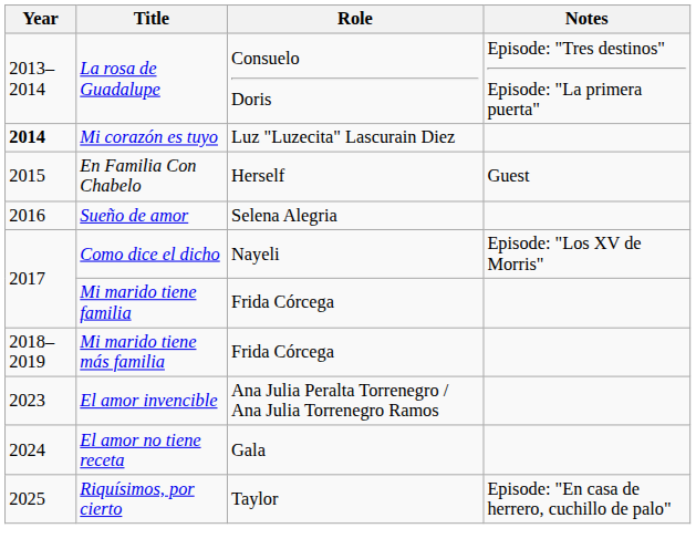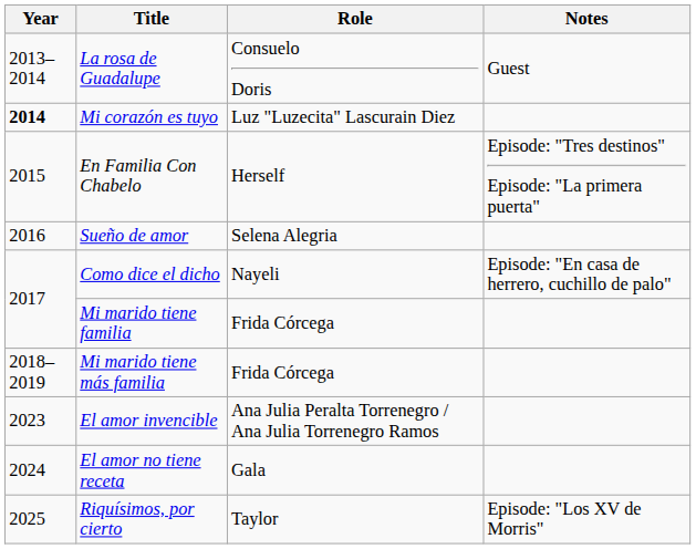La rosa de Guadalupe | Notes: Episode: "Tres destinos" Episode: "La primera puerta" -> Guest
En Familia Con Chabelo | Notes: Guest -> Episode: "Tres destinos" Episode: "La primera puerta"
Como dice el dicho | Notes: Episode: "Los XV de Morris" -> Episode: "En casa de herrero, cuchillo de palo"
Riquísimos, por cierto | Notes: Episode: "En casa de herrero, cuchillo de palo" -> Episode: "Los XV de Morris"
